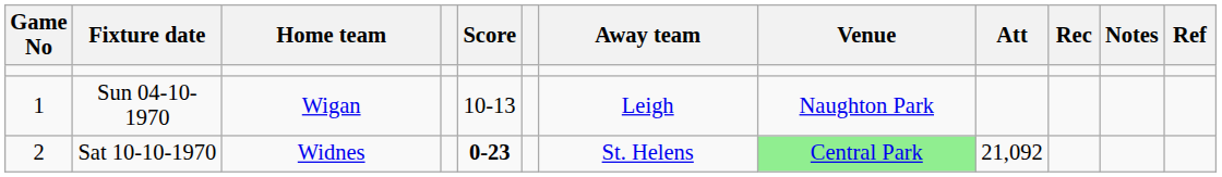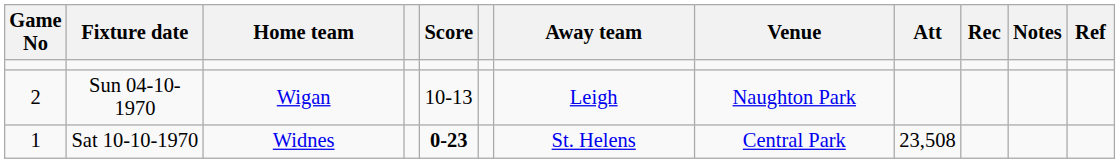Sun 04-10-1970 | Game No: 1 -> 2
Sat 10-10-1970 | Game No: 2 -> 1
Sat 10-10-1970 | Venue: lightgreen background -> no background
Sat 10-10-1970 | Att: 21,092 -> 23,508
